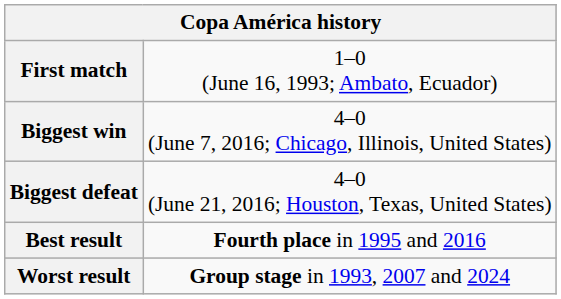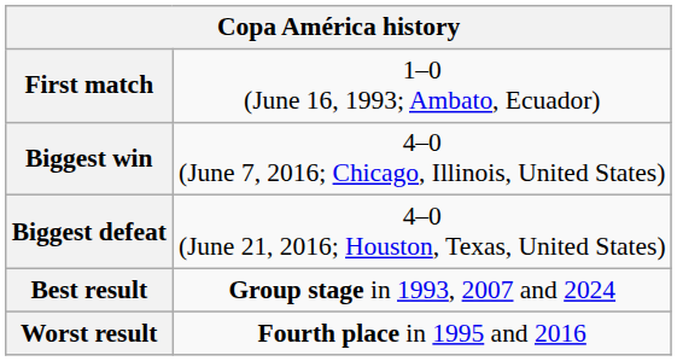Best result | column 2: Fourth place in 1995 and 2016 -> Group stage in 1993, 2007 and 2024
Worst result | column 2: Group stage in 1993, 2007 and 2024 -> Fourth place in 1995 and 2016
